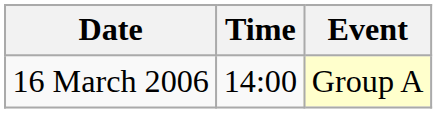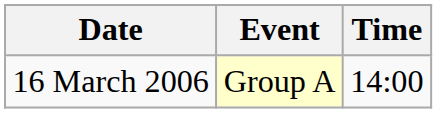columns swapped: Time <-> Event
